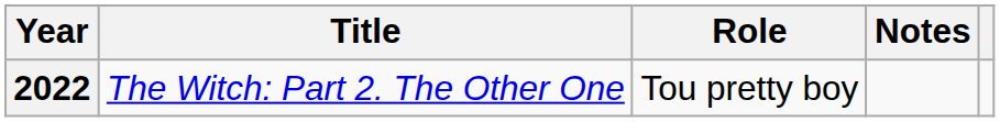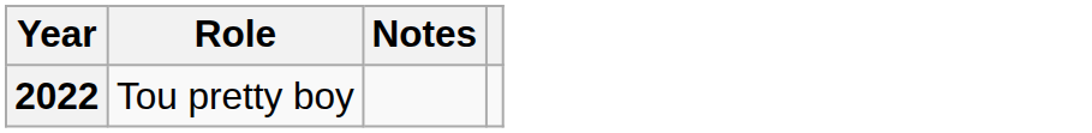- column: Title | The Witch: Part 2. The Other One
